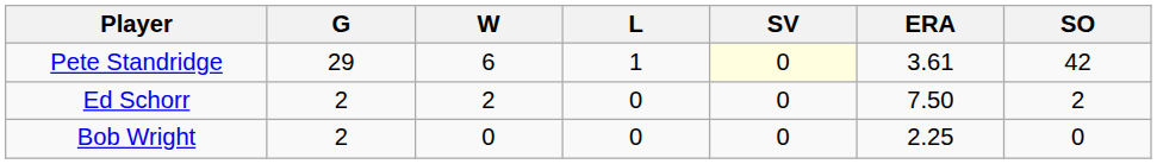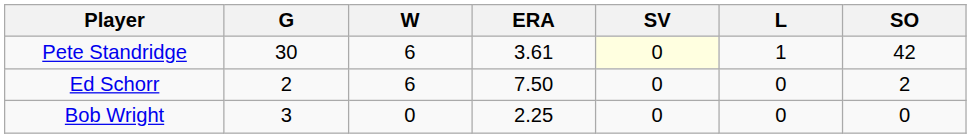columns swapped: L <-> ERA
Pete Standridge | G: 29 -> 30
Ed Schorr | W: 2 -> 6
Bob Wright | G: 2 -> 3
